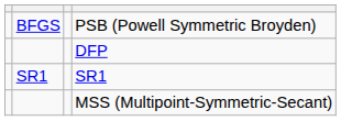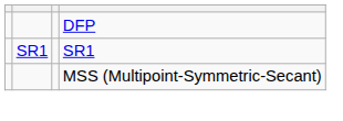- row: BFGS | PSB (Powell Symmetric Broyden)
